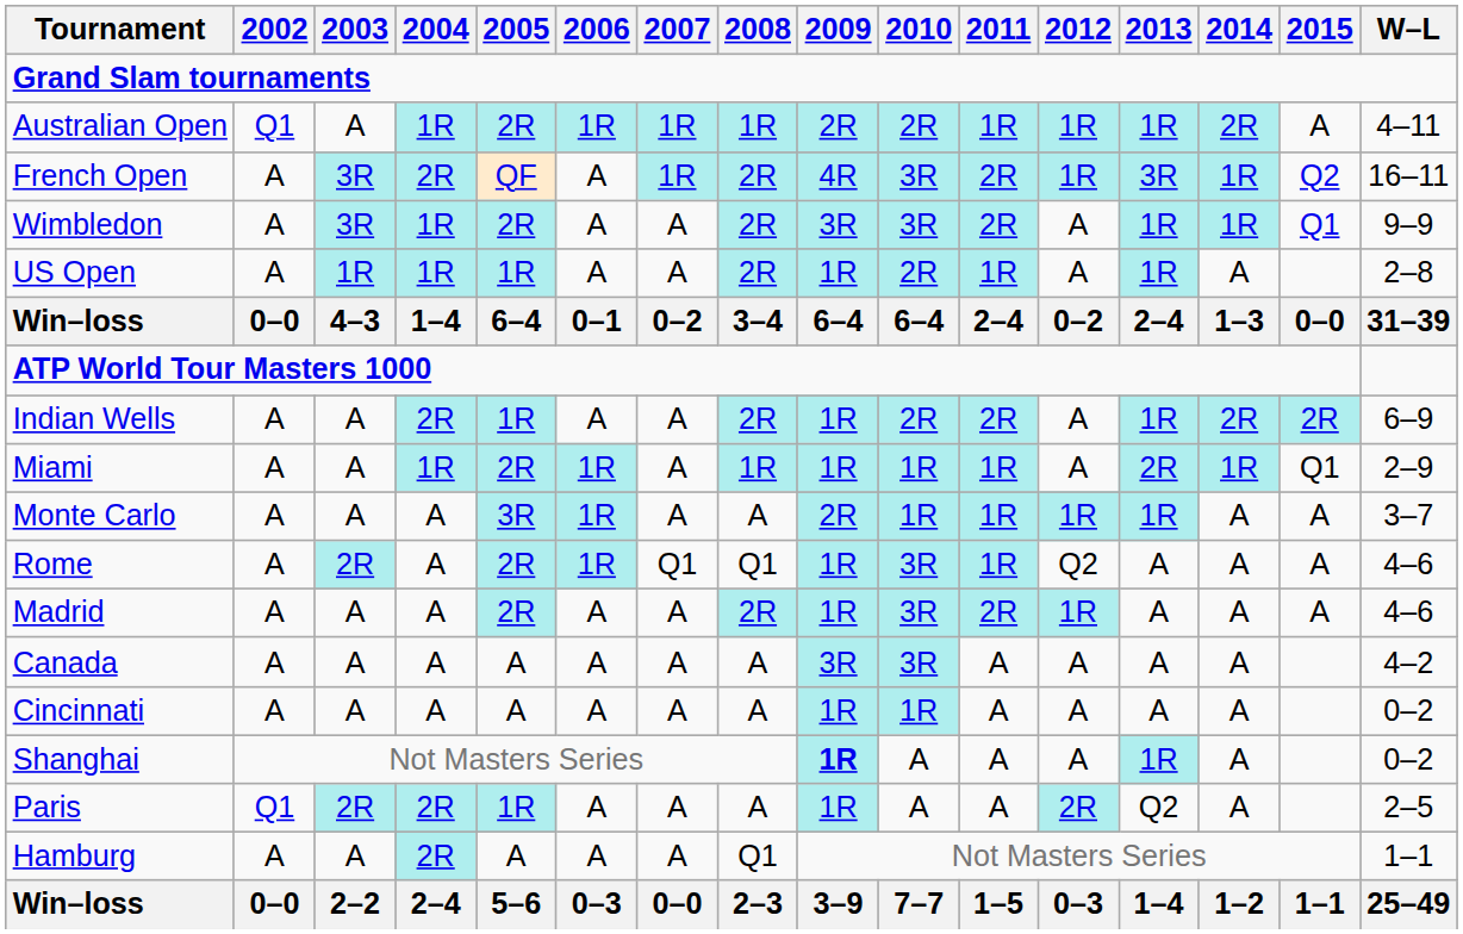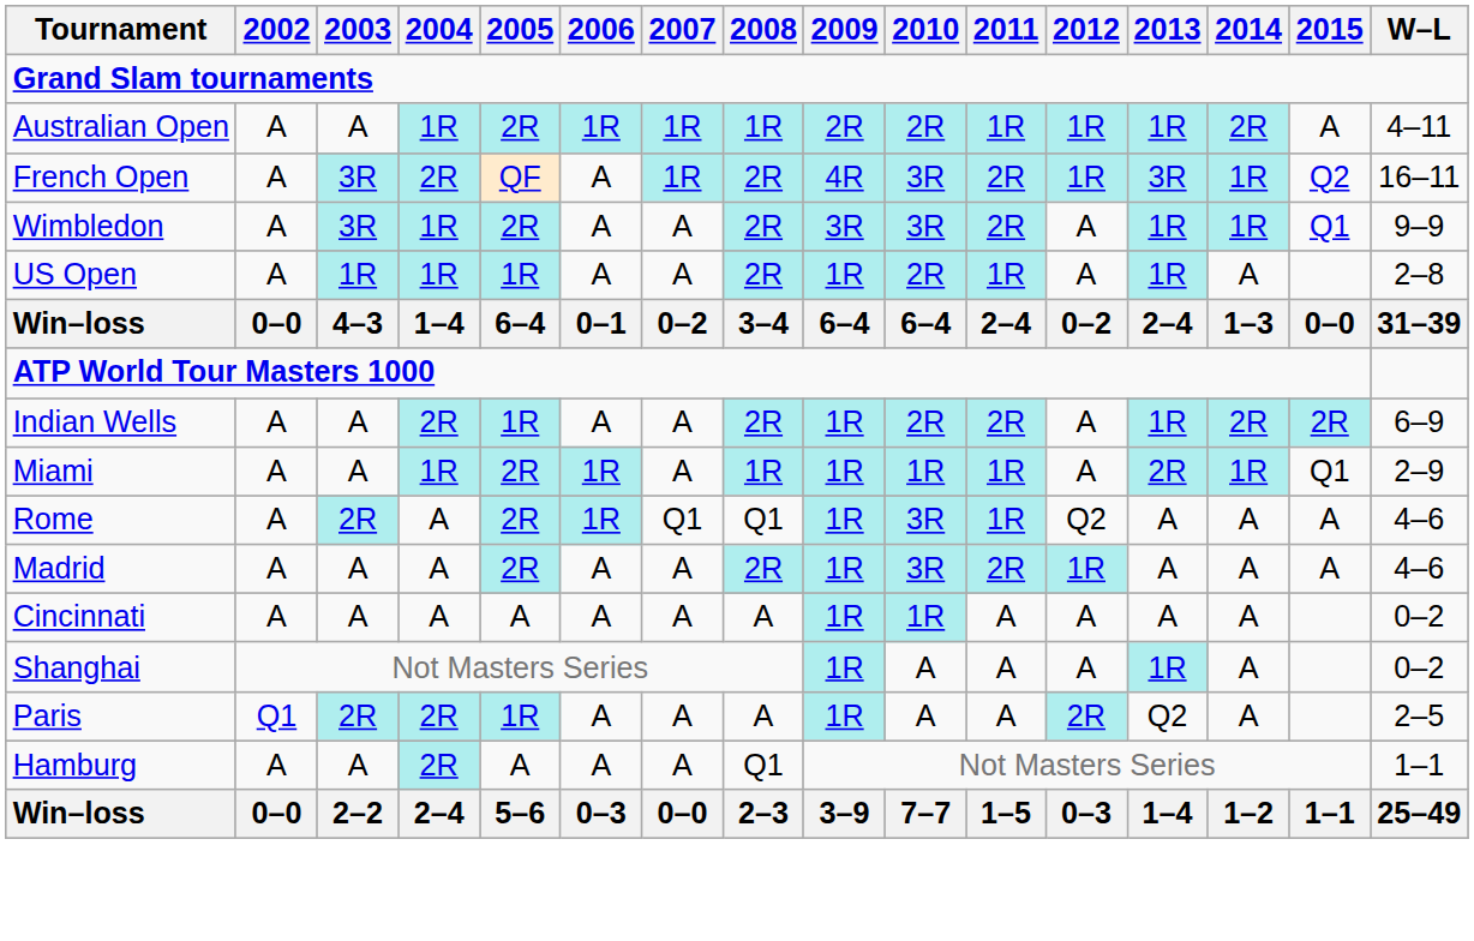Australian Open | 2002: Q1 -> A
- row: Monte Carlo | A | A | A | 3R | 1R | A | A | 2R | 1R | 1R | 1R | 1R | A | A | 3–7
- row: Canada | A | A | A | A | A | A | A | 3R | 3R | A | A | A | A | 4–2
Shanghai | 2009: bold -> normal
